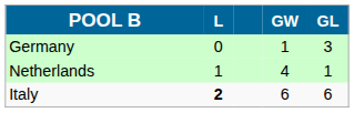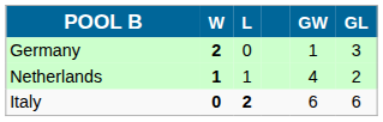+ column: W | 2 | 1 | 0
Netherlands | GL: 1 -> 2
